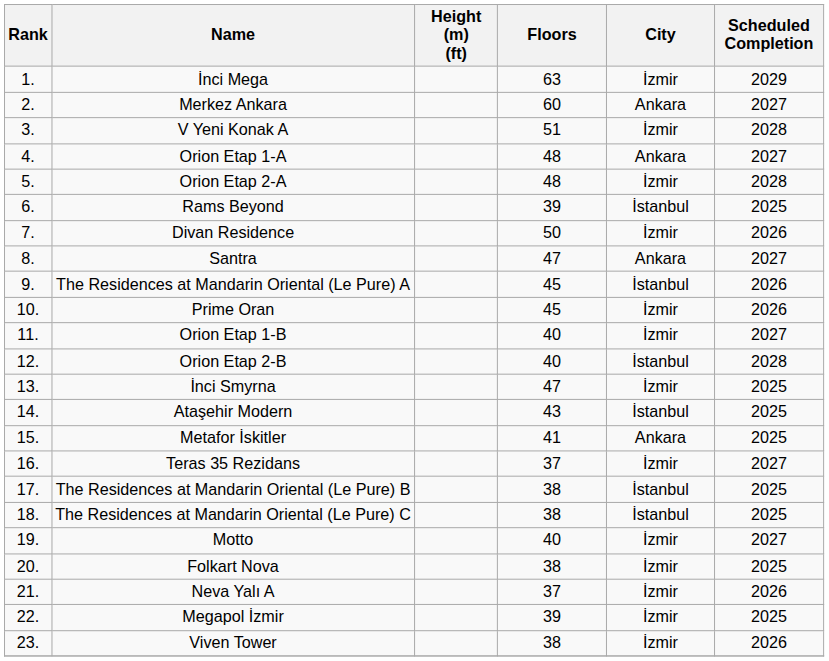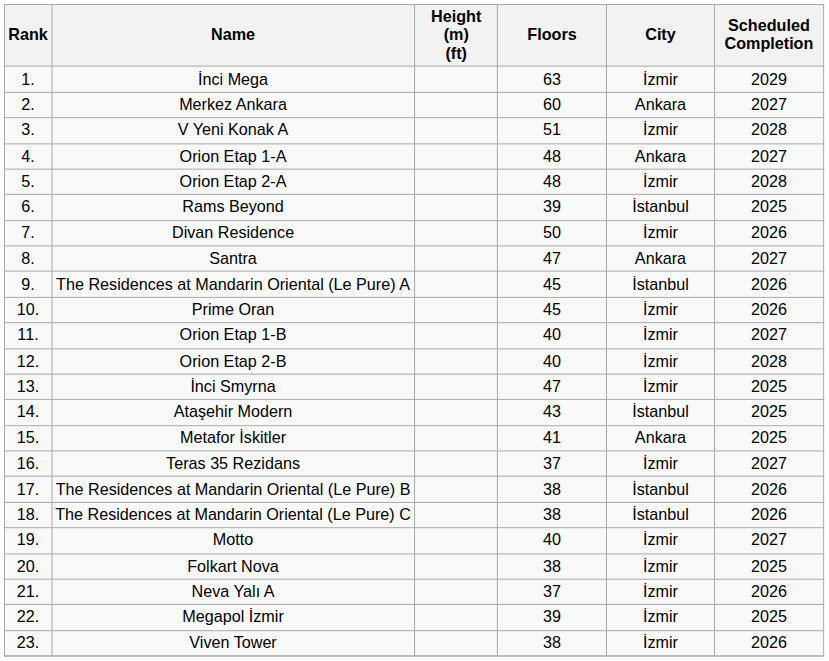Orion Etap 2-B | City: İstanbul -> İzmir
The Residences at Mandarin Oriental (Le Pure) B | Scheduled Completion: 2025 -> 2026
The Residences at Mandarin Oriental (Le Pure) C | Scheduled Completion: 2025 -> 2026
